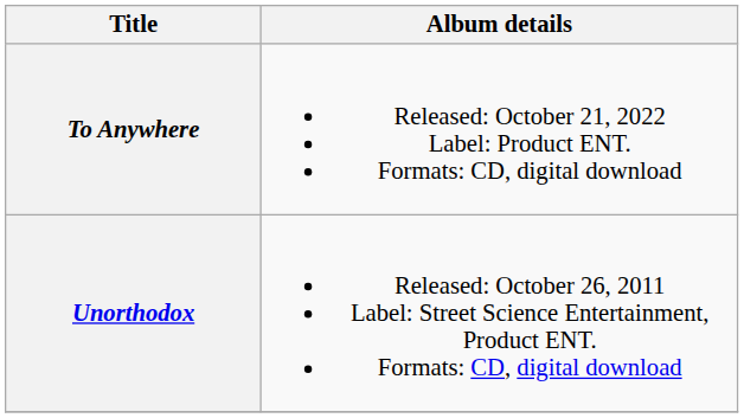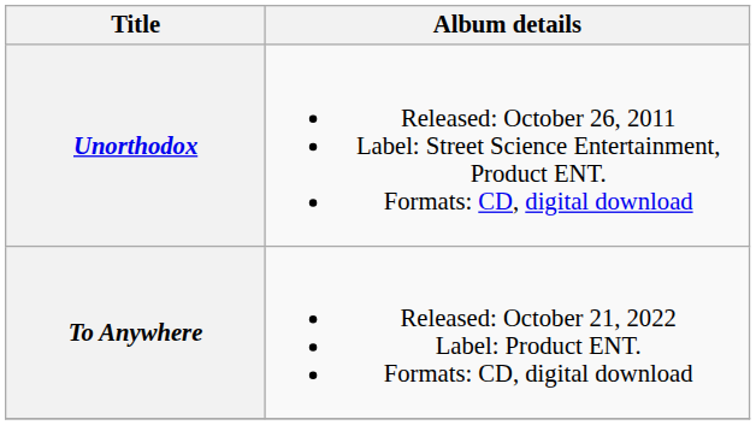rows swapped: Unorthodox <-> To Anywhere
